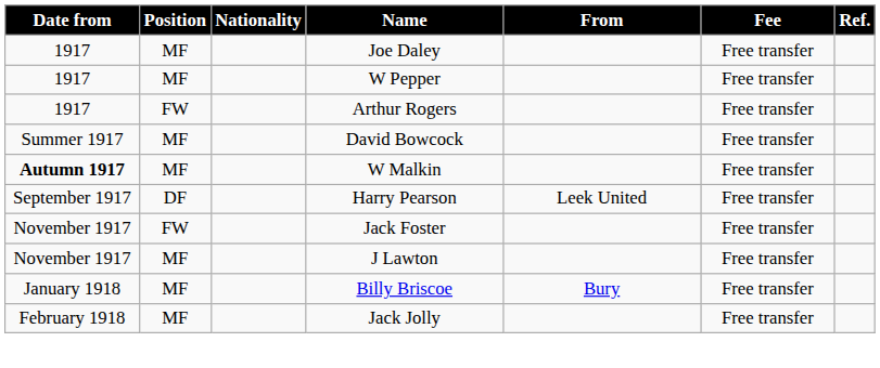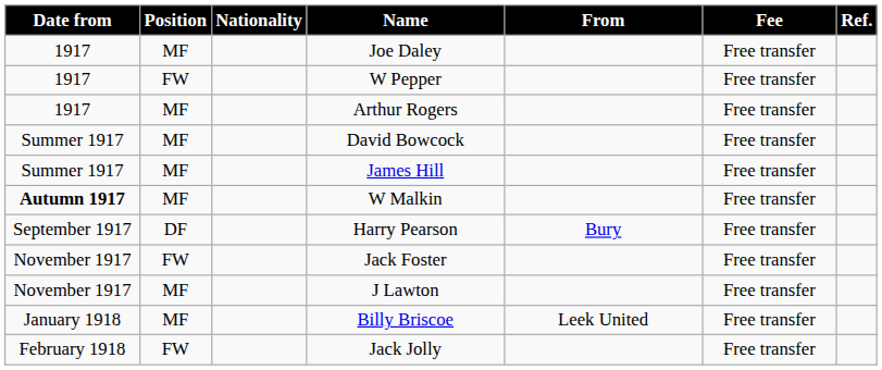W Pepper | Position: MF -> FW
Arthur Rogers | Position: FW -> MF
+ row: Summer 1917 | MF | James Hill | Free transfer
Harry Pearson | From: Leek United -> Bury
Billy Briscoe | From: Bury -> Leek United
Jack Jolly | Position: MF -> FW
